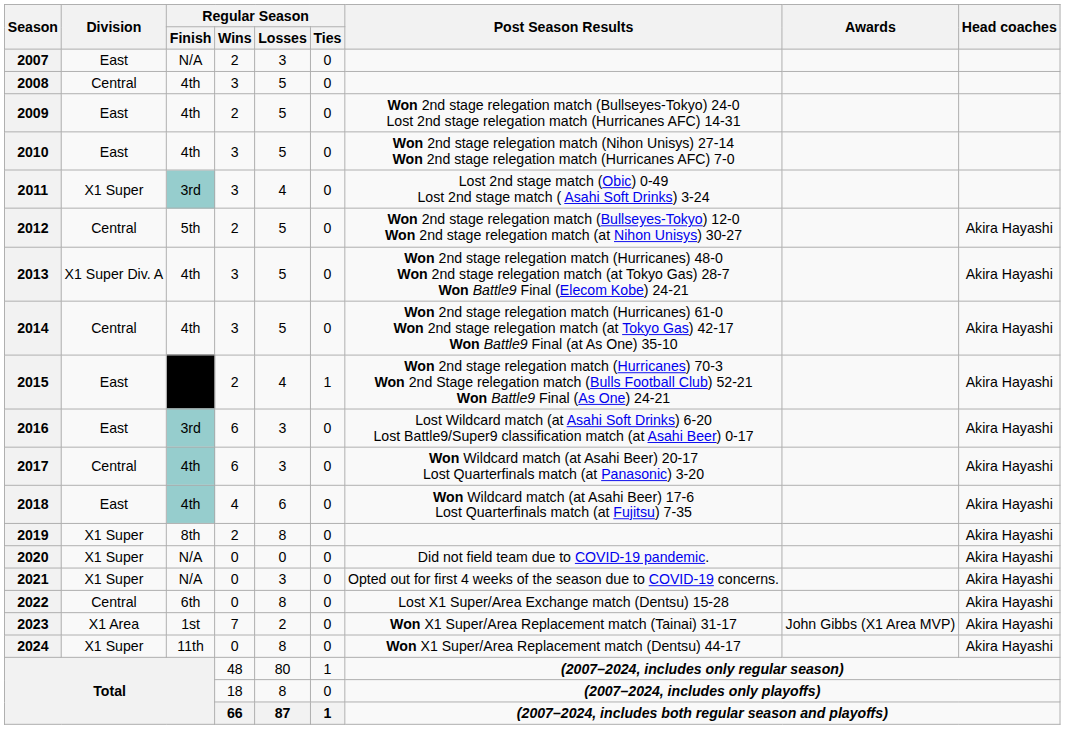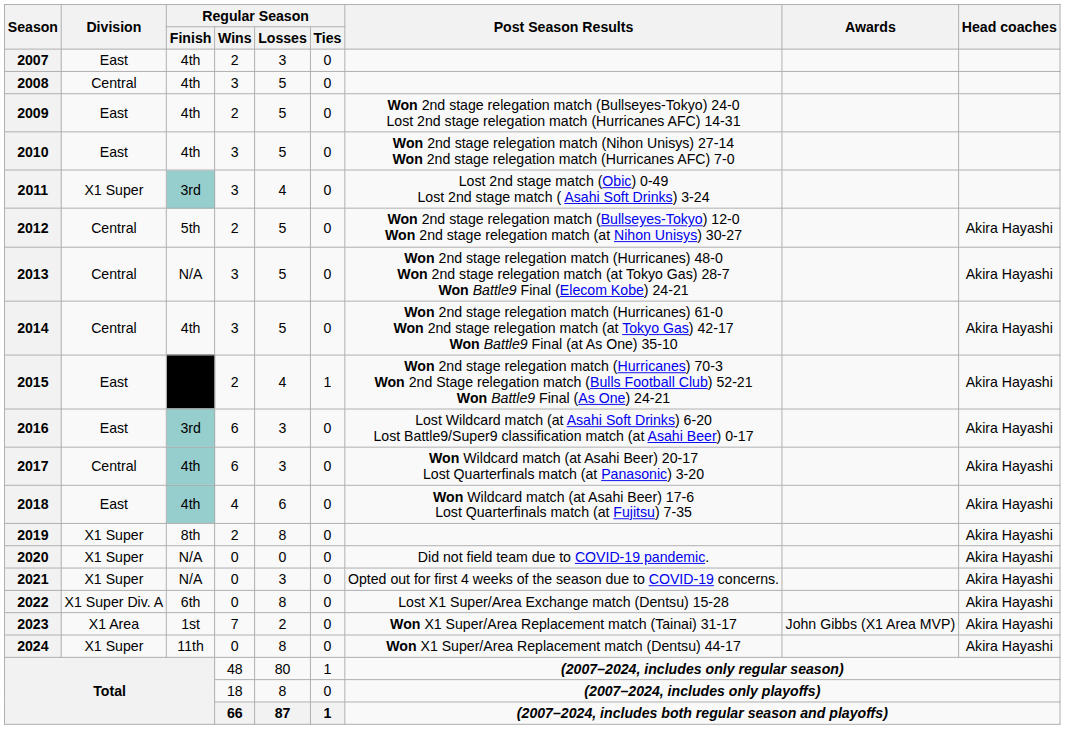2007 | Regular Season / Finish: N/A -> 4th
2013 | Division: X1 Super Div. A -> Central
2013 | Regular Season / Finish: 4th -> N/A
2022 | Division: Central -> X1 Super Div. A
